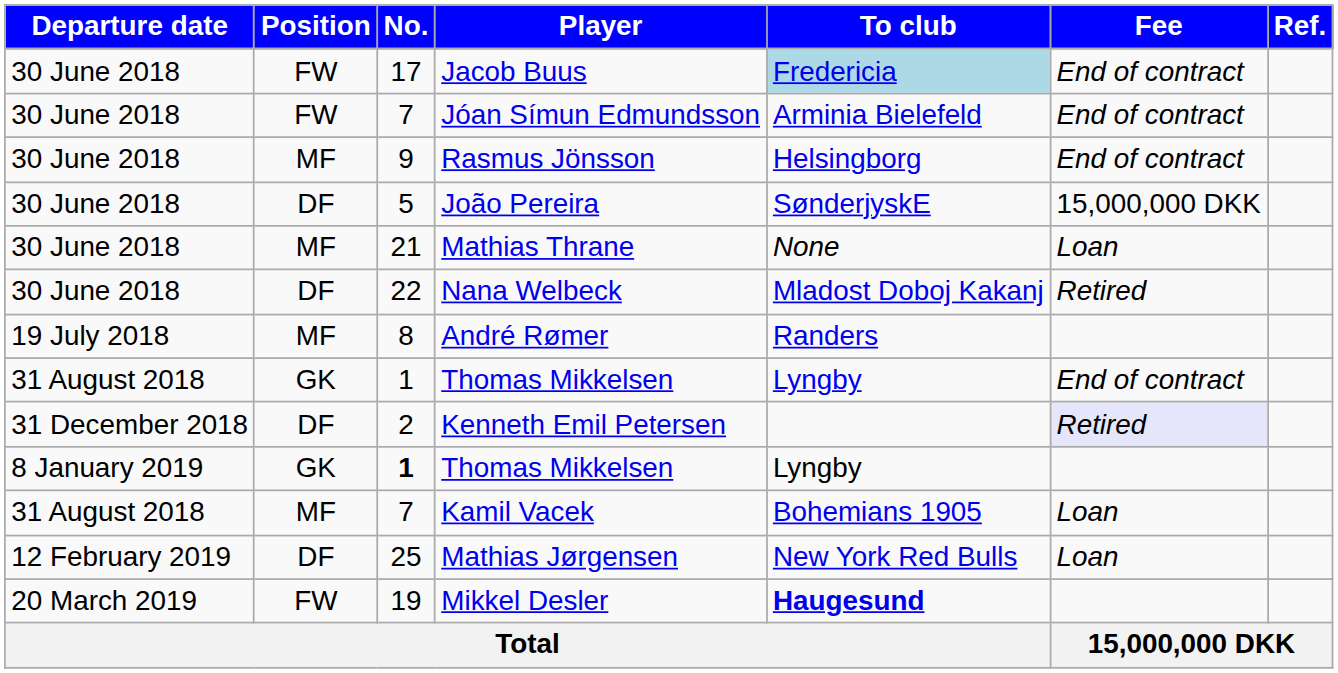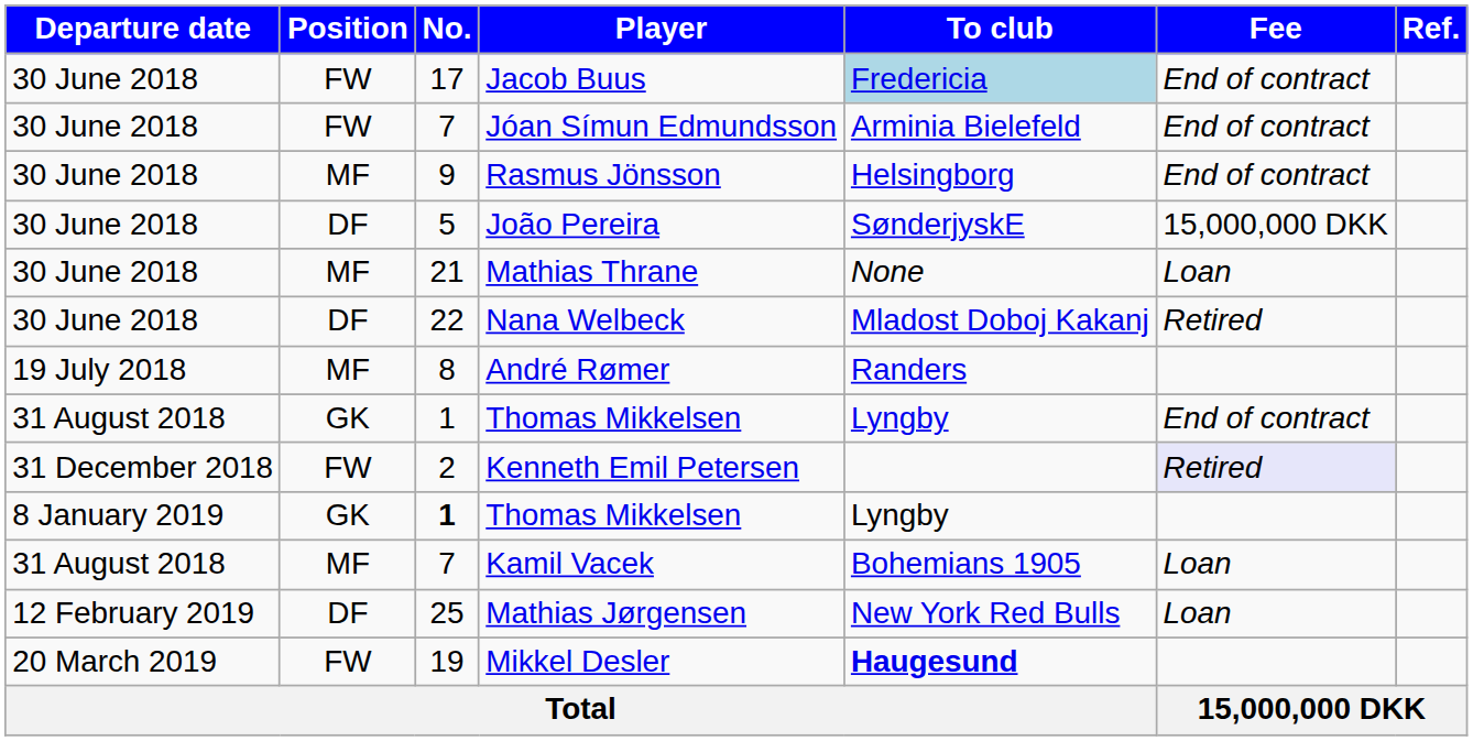Kenneth Emil Petersen | Position: DF -> FW
